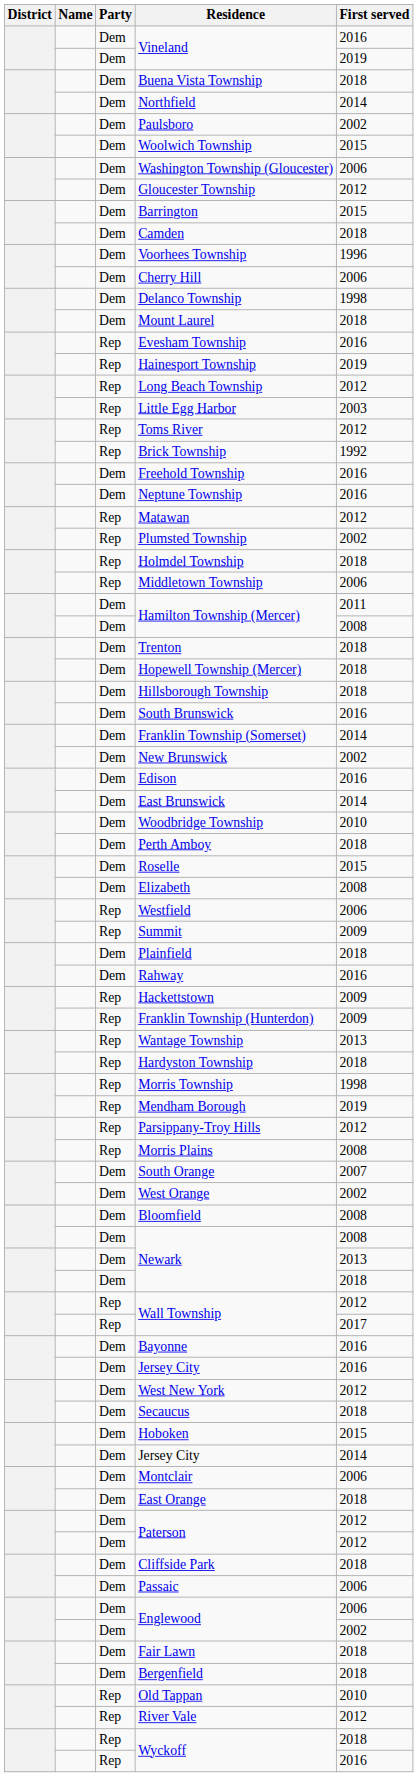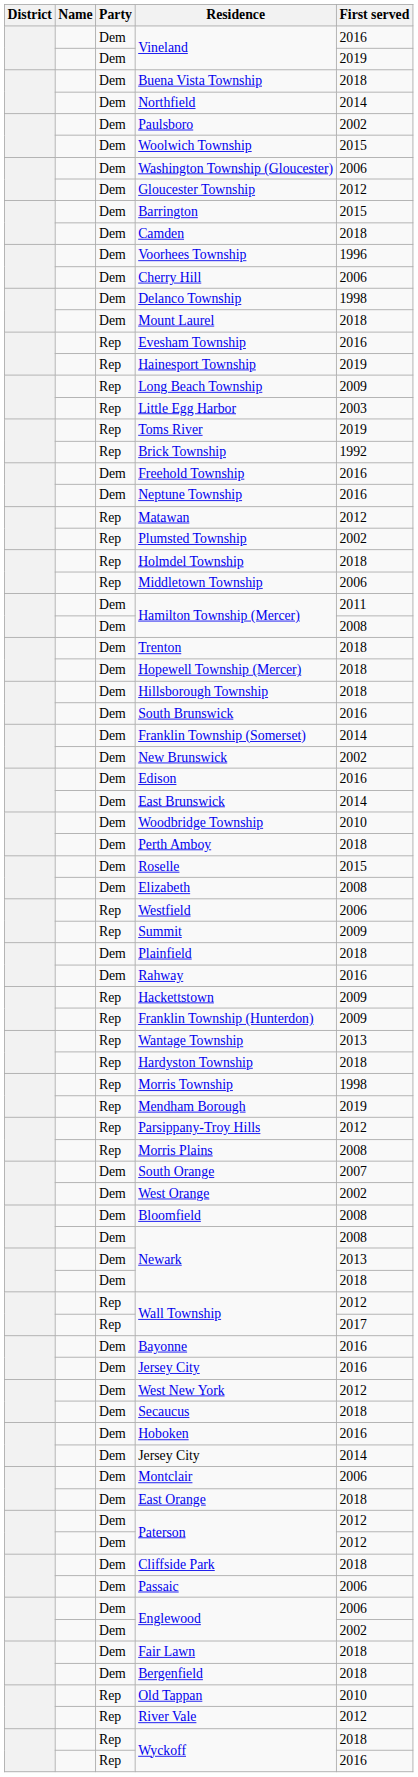Long Beach Township | First served: 2012 -> 2009
Toms River | First served: 2012 -> 2019
Hoboken | First served: 2015 -> 2016
